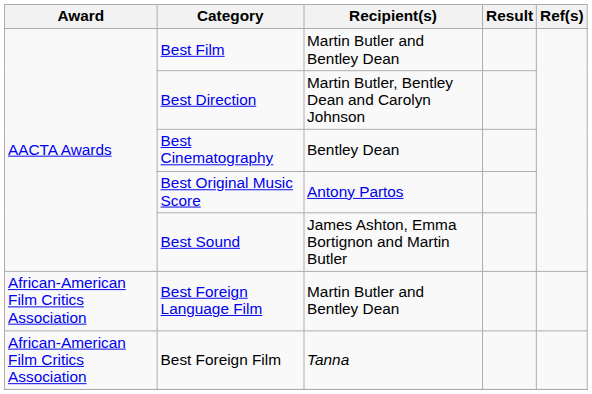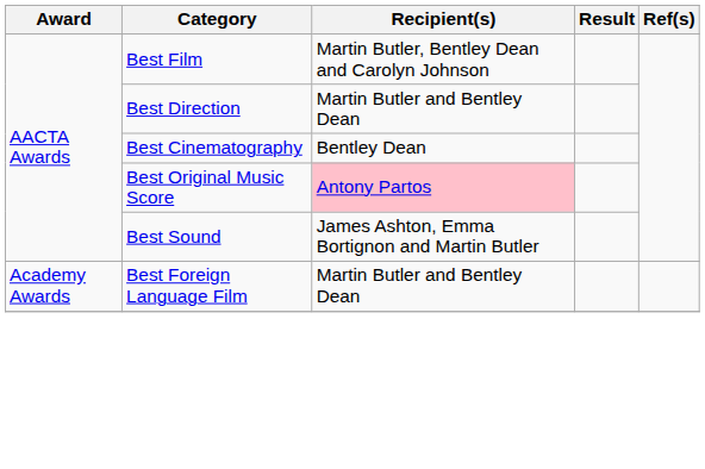Best Film | Recipient(s): Martin Butler and Bentley Dean -> Martin Butler, Bentley Dean and Carolyn Johnson
Best Direction | Recipient(s): Martin Butler, Bentley Dean and Carolyn Johnson -> Martin Butler and Bentley Dean
Best Original Music Score | Recipient(s): no background -> pink background
Best Foreign Language Film | Award: African-American Film Critics Association -> Academy Awards
- row: African-American Film Critics Association | Best Foreign Film | Tanna
